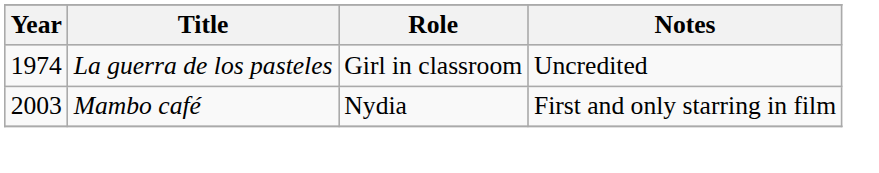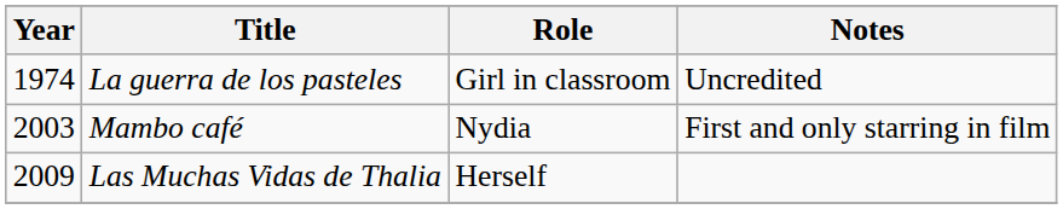+ row: 2009 | Las Muchas Vidas de Thalia | Herself
